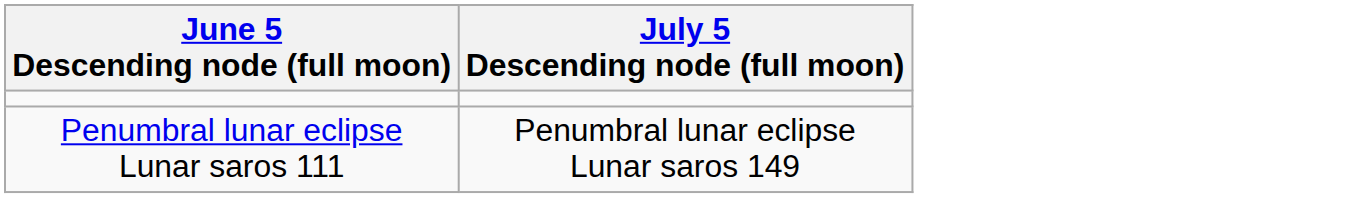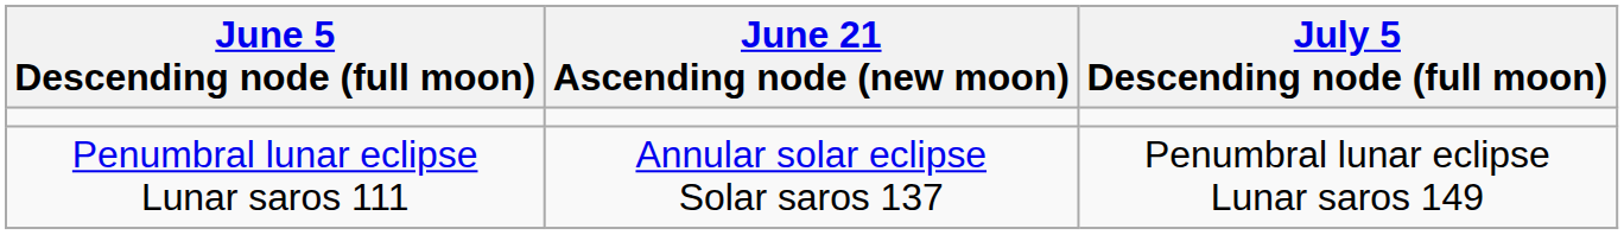+ column: June 21 Ascending node (new moon) | Annular solar eclipse Solar saros 137
